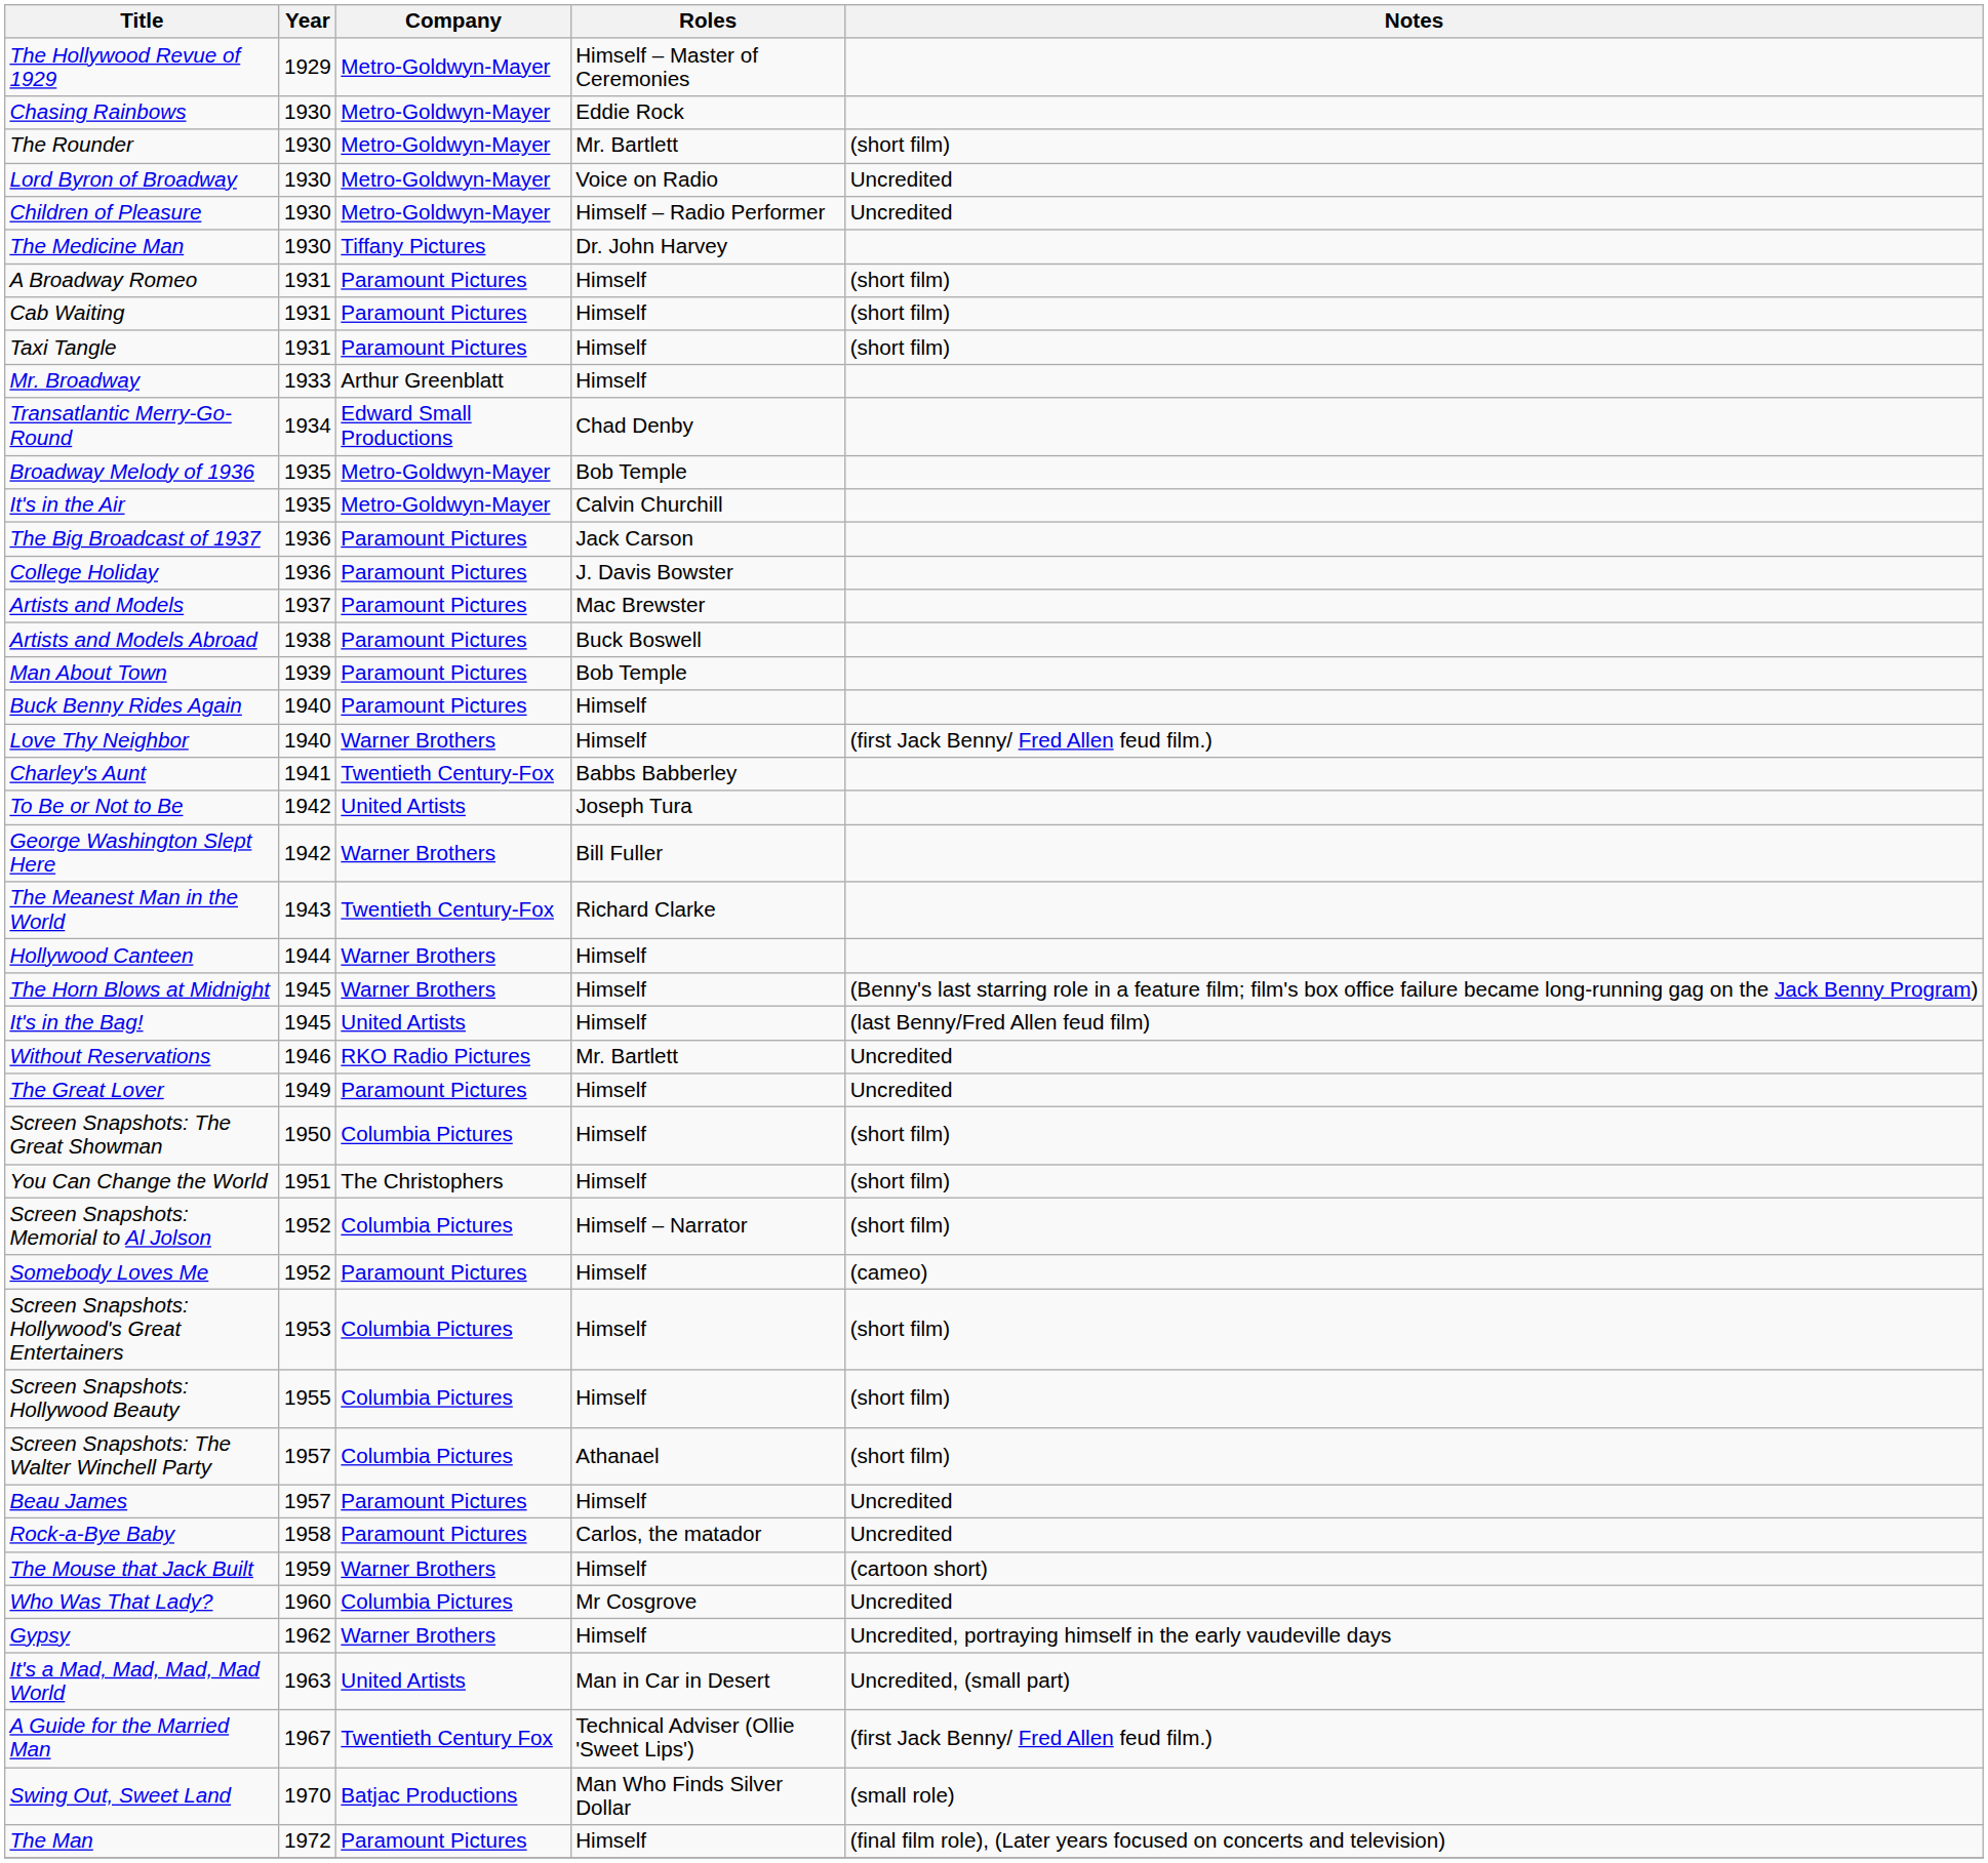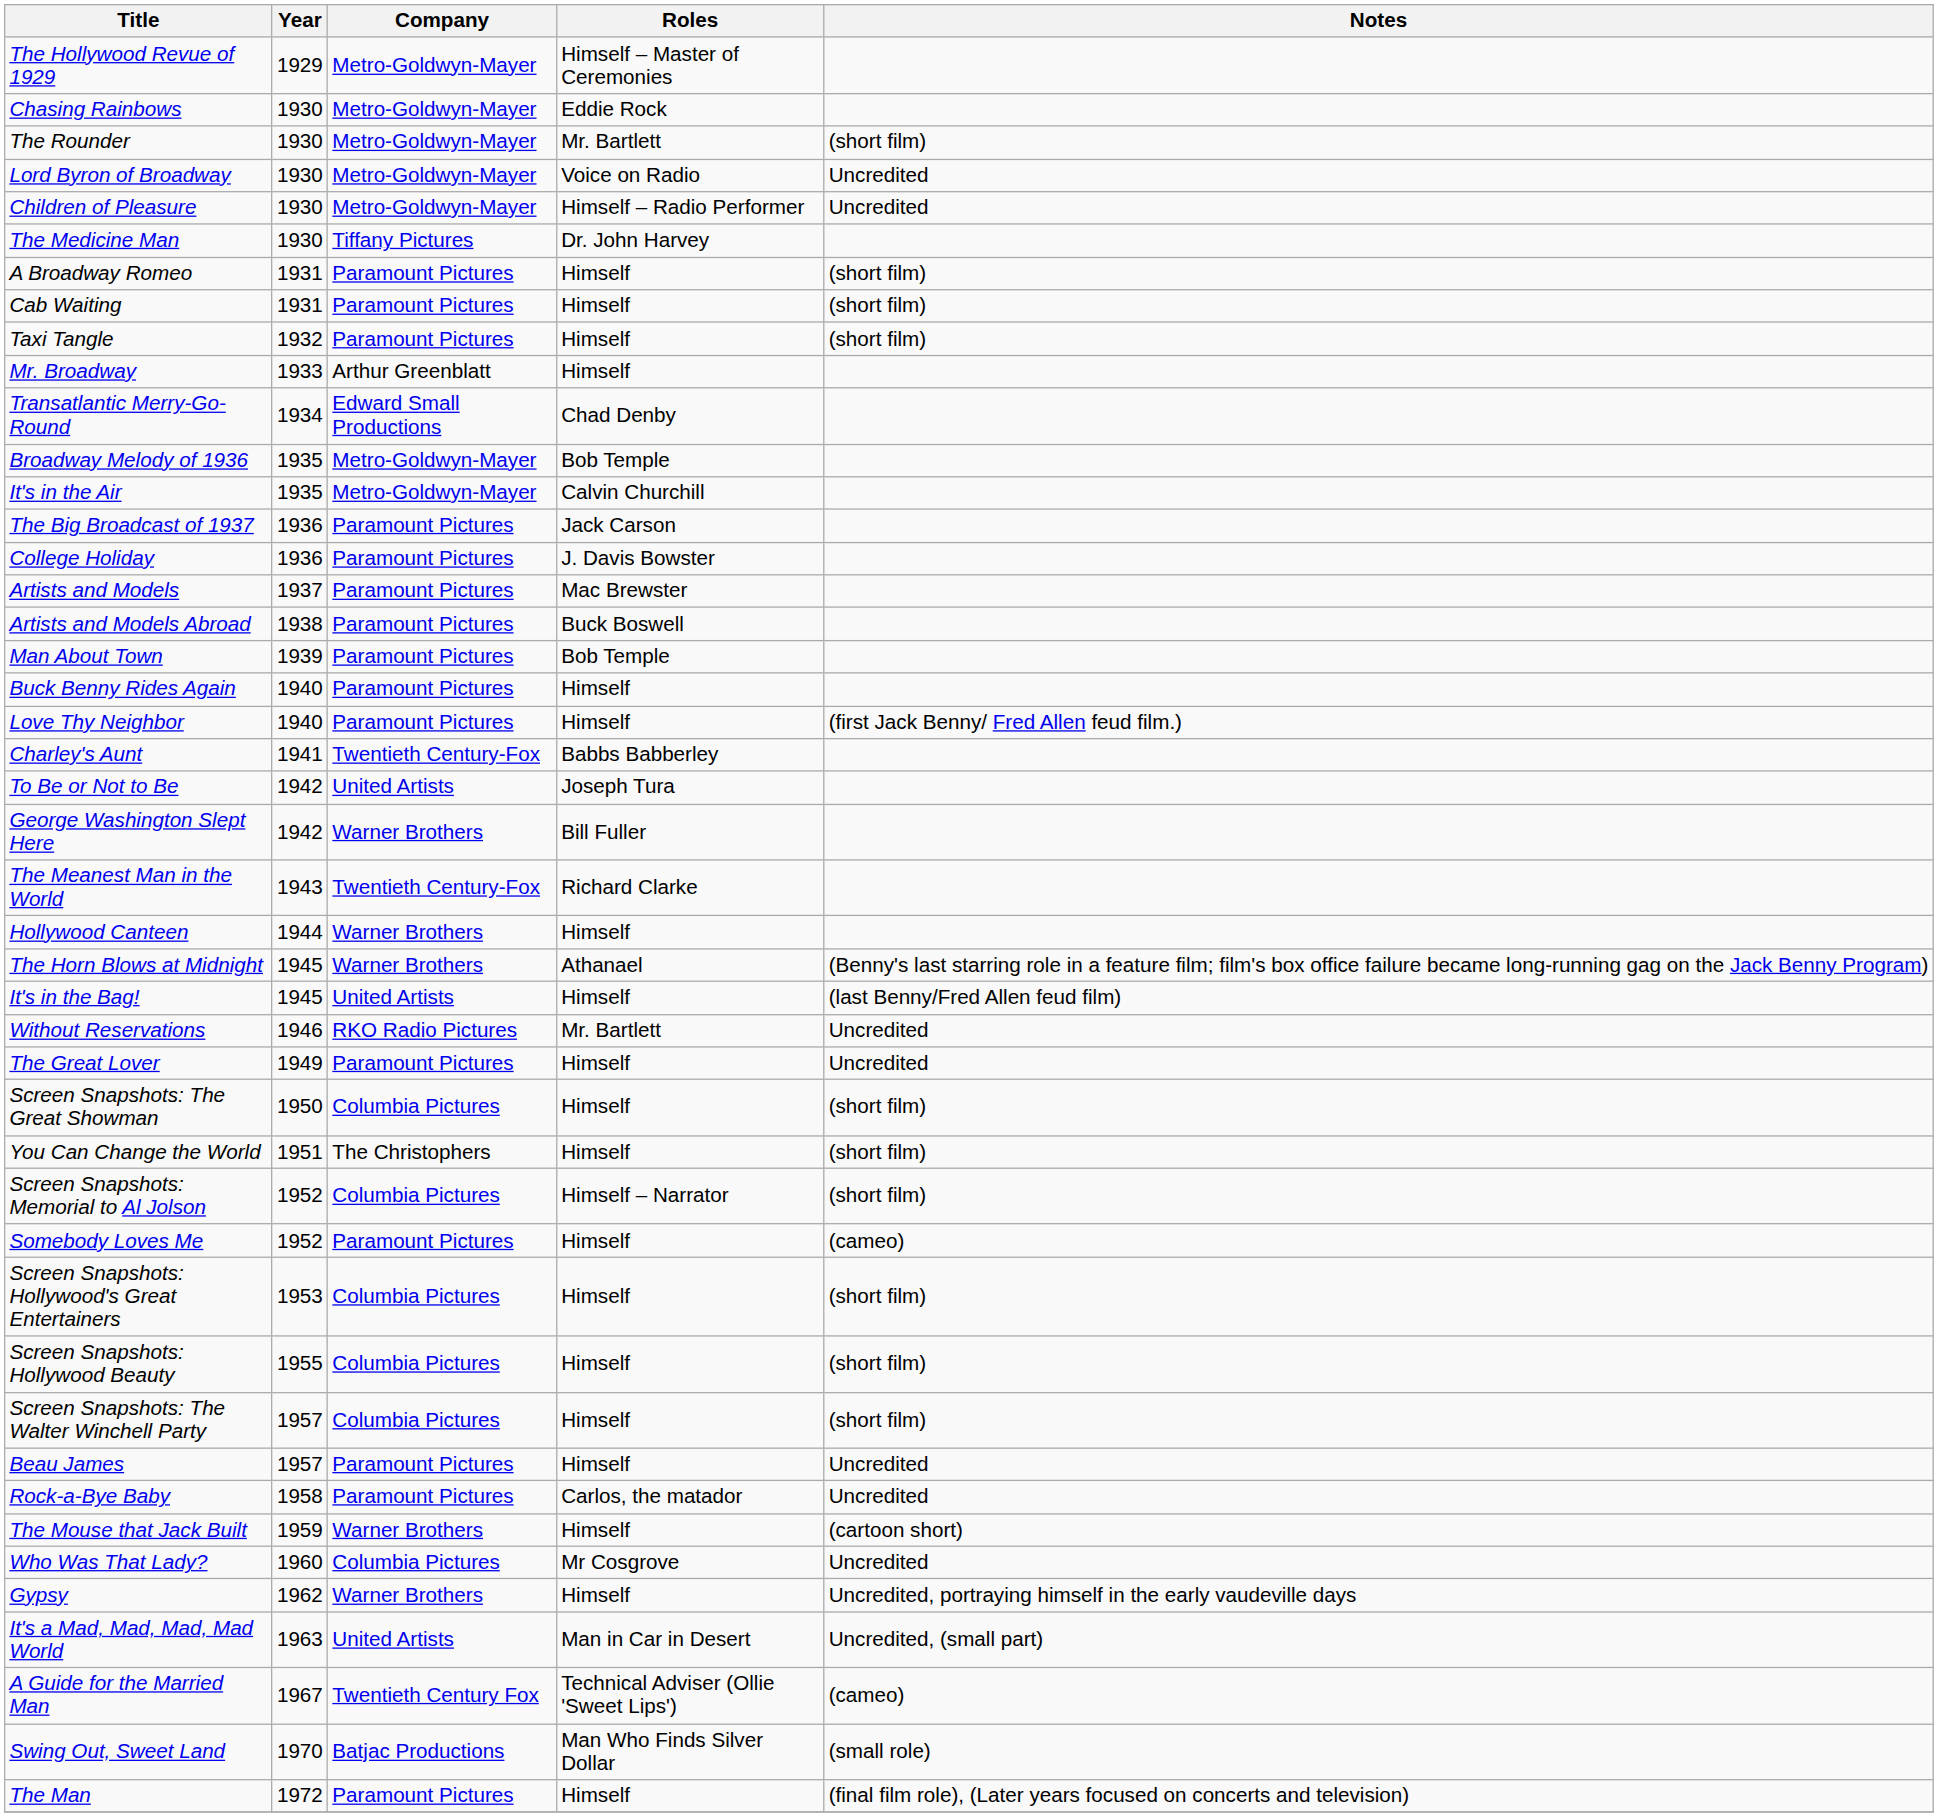Taxi Tangle | Year: 1931 -> 1932
Love Thy Neighbor | Company: Warner Brothers -> Paramount Pictures
The Horn Blows at Midnight | Roles: Himself -> Athanael
Screen Snapshots: The Walter Winchell Party | Roles: Athanael -> Himself
A Guide for the Married Man | Notes: (first Jack Benny/ Fred Allen feud film.) -> (cameo)
